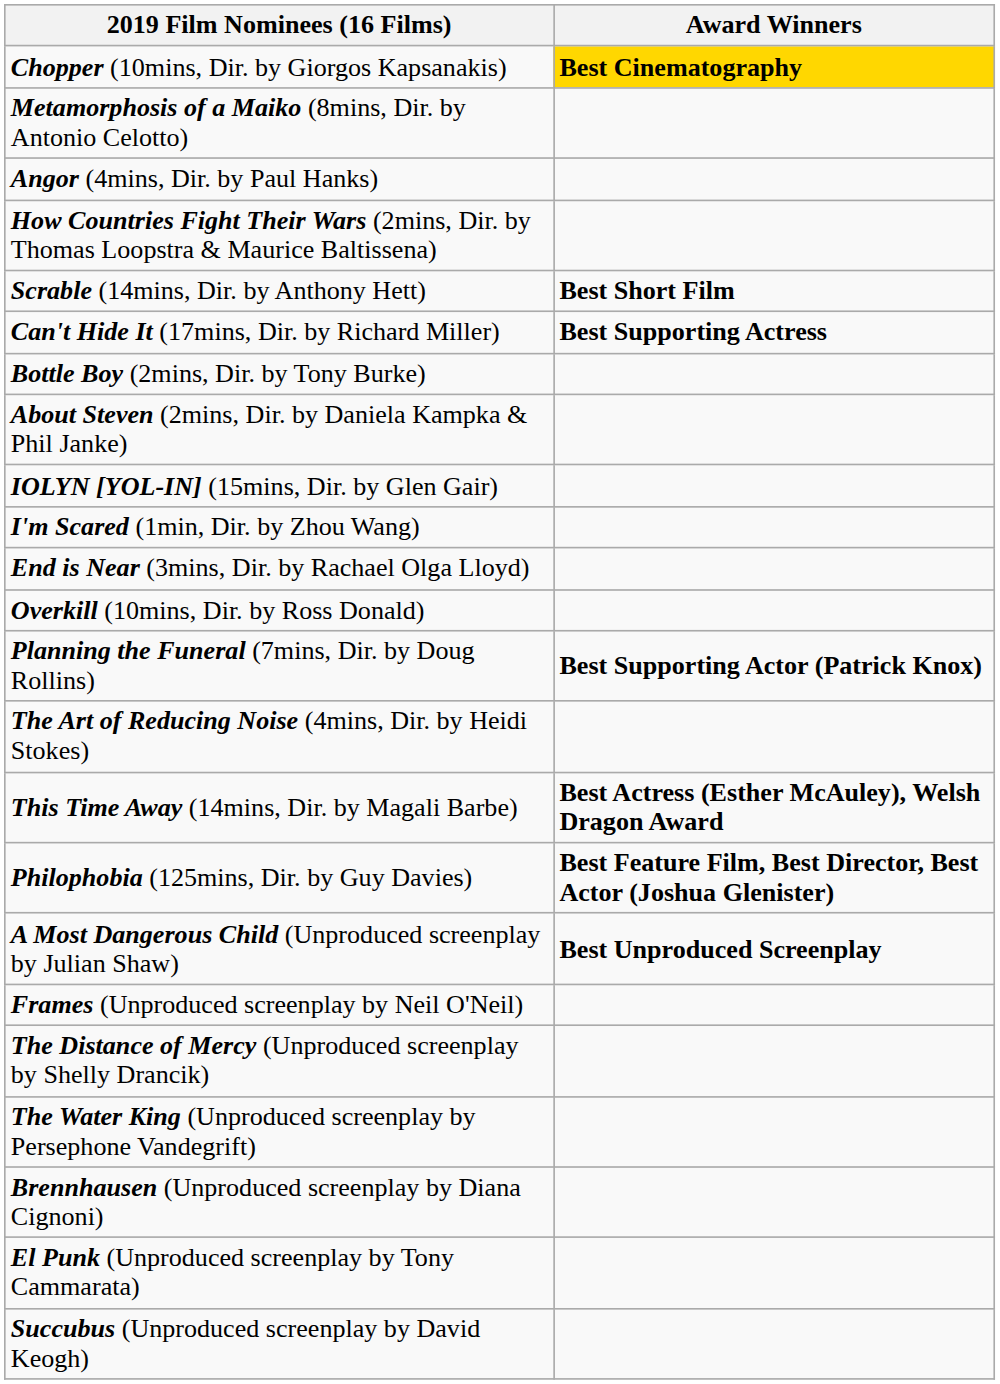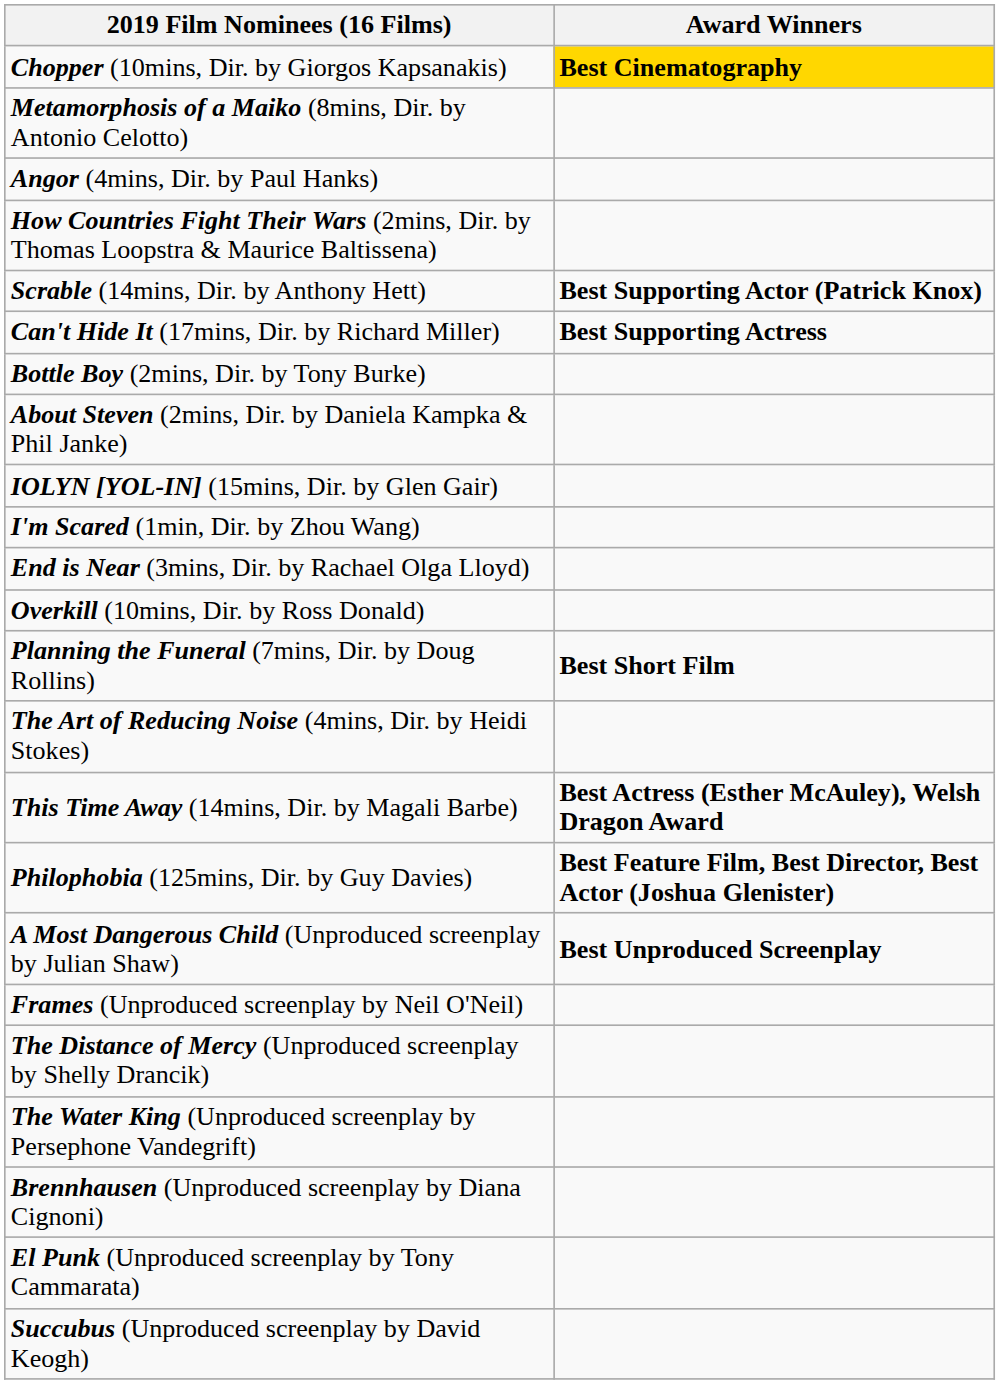Scrable (14mins, Dir. by Anthony Hett) | Award Winners: Best Short Film -> Best Supporting Actor (Patrick Knox)
Planning the Funeral (7mins, Dir. by Doug Rollins) | Award Winners: Best Supporting Actor (Patrick Knox) -> Best Short Film
